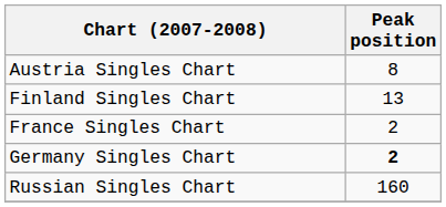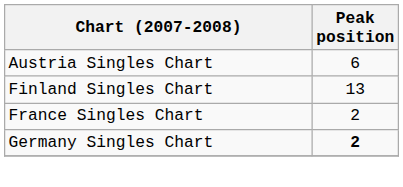Austria Singles Chart | Peak position: 8 -> 6
- row: Russian Singles Chart | 160
